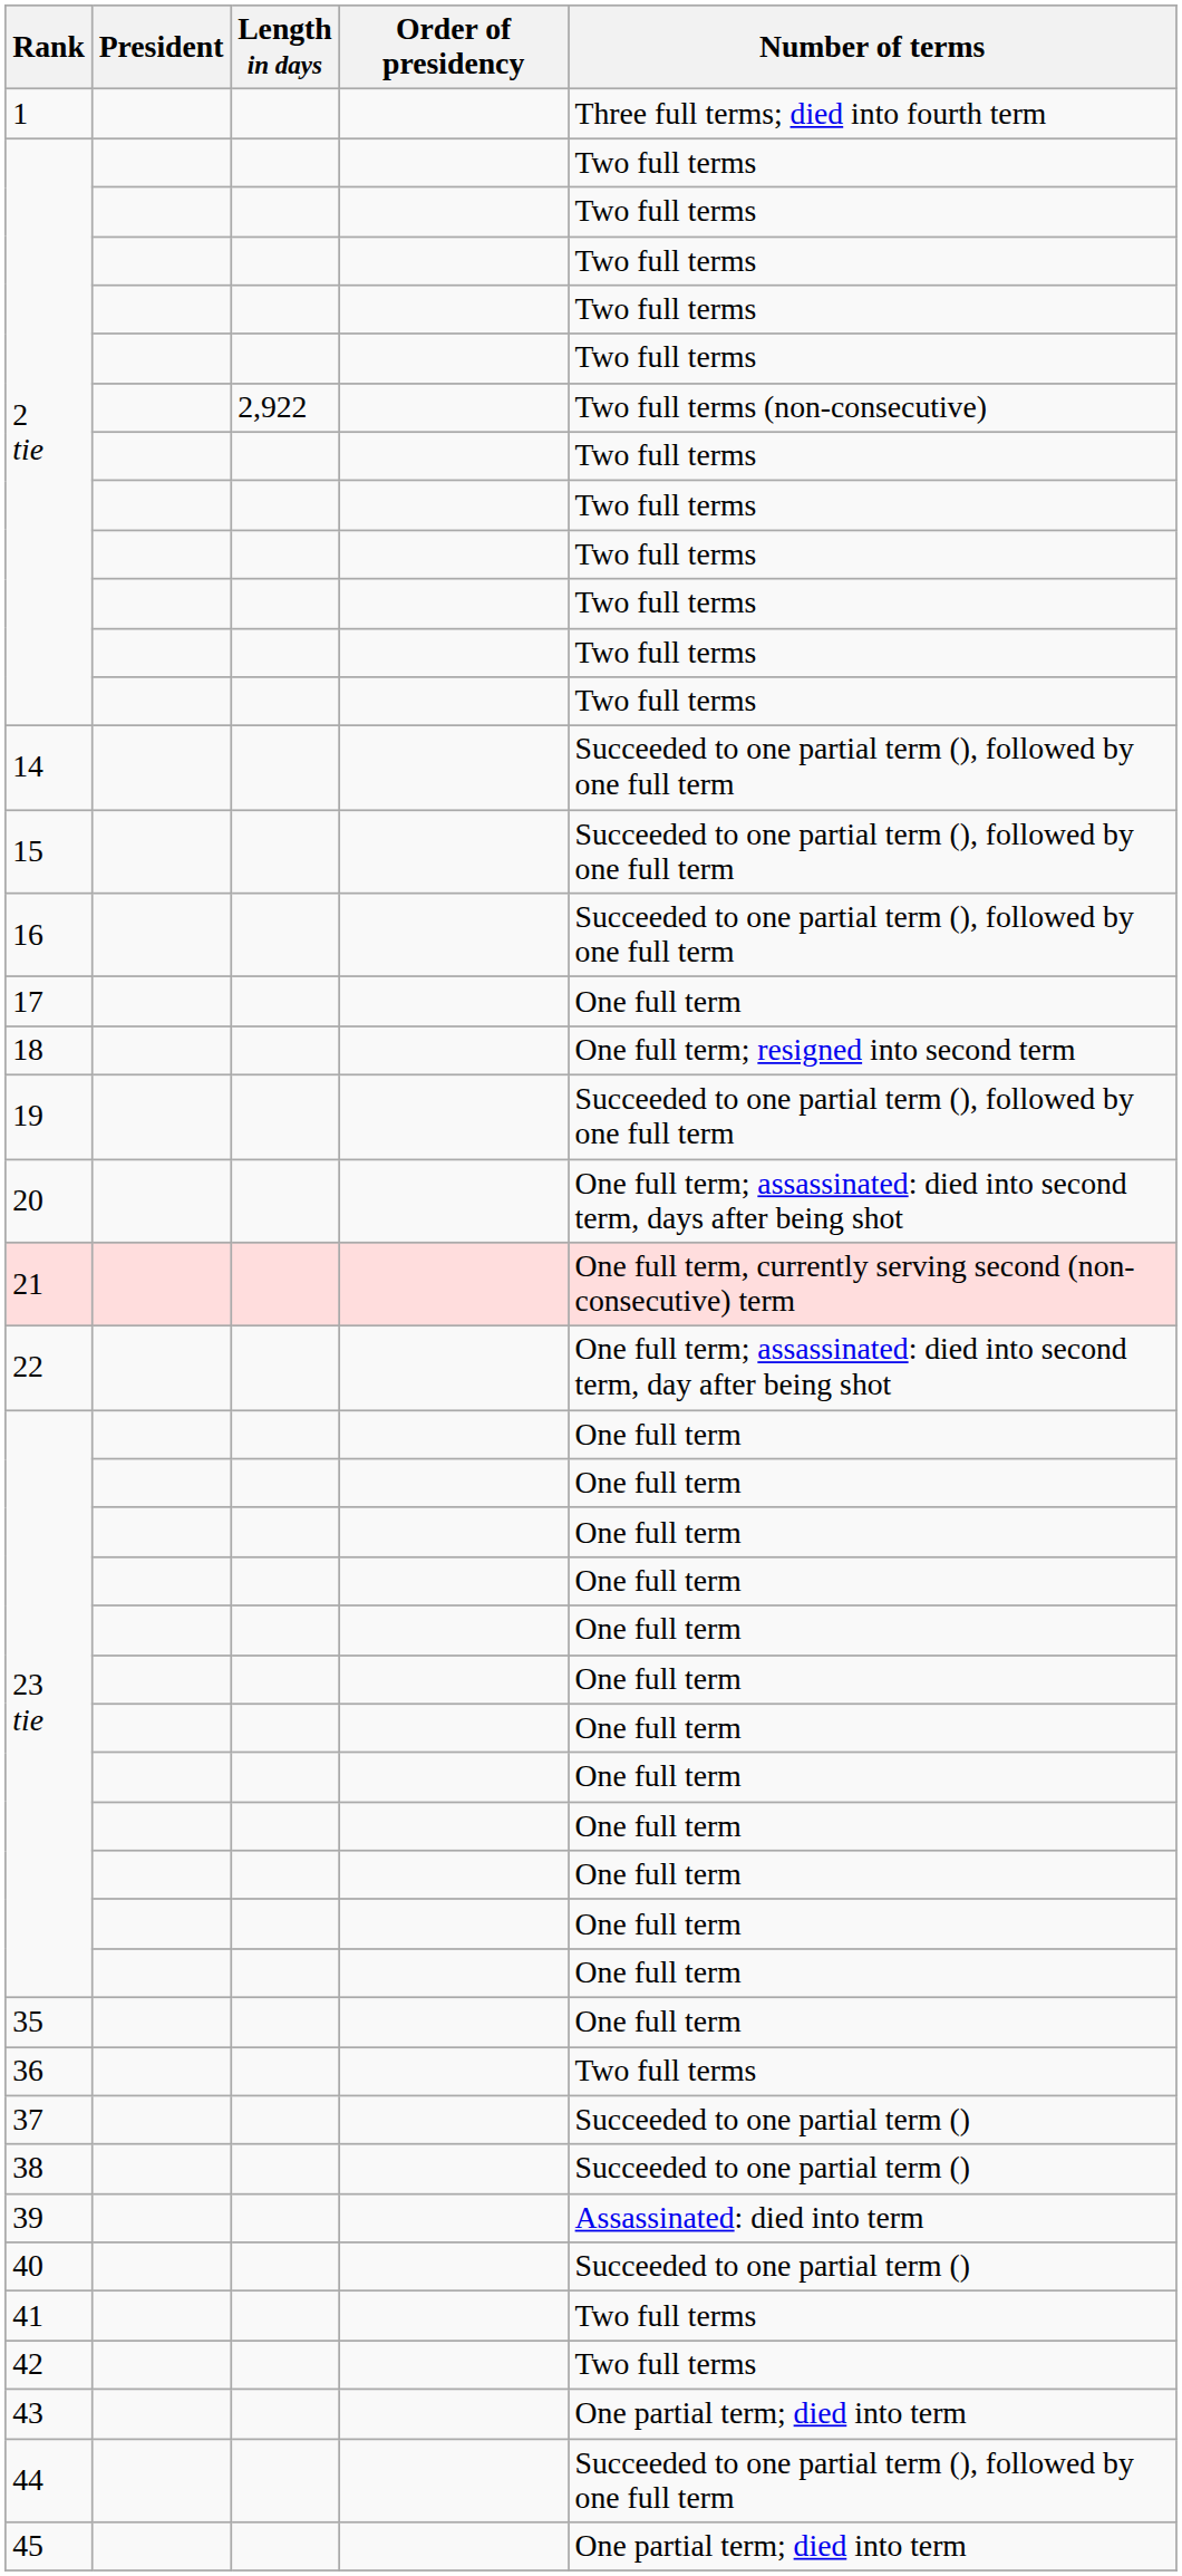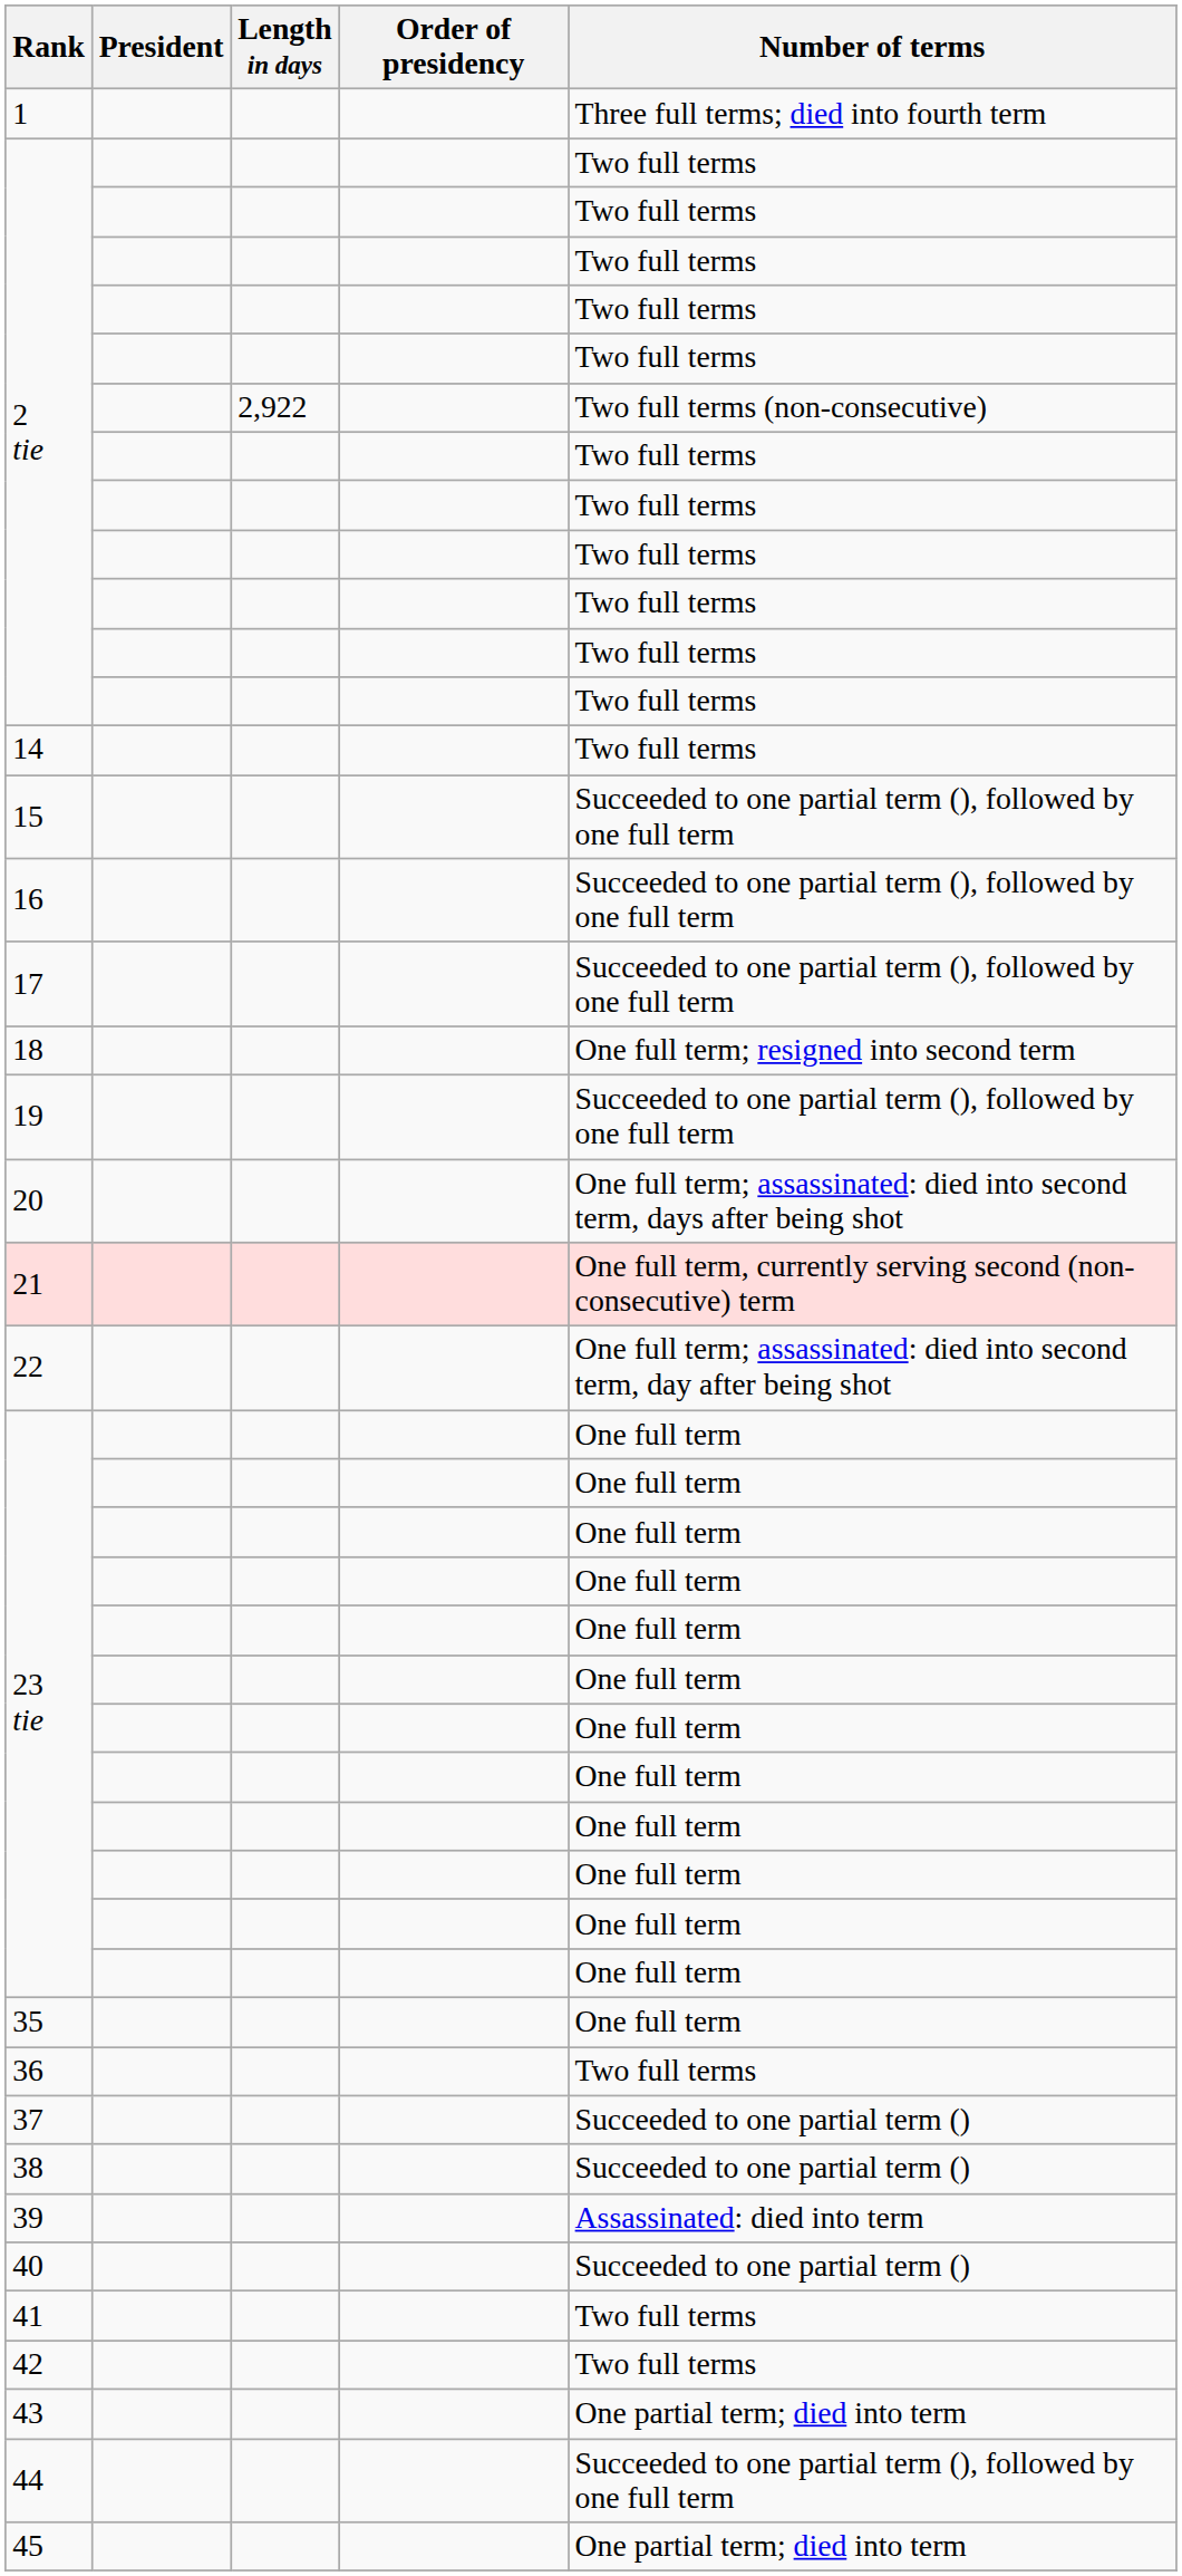14 | Number of terms: Succeeded to one partial term (), followed by one full term -> Two full terms
17 | Number of terms: One full term -> Succeeded to one partial term (), followed by one full term
